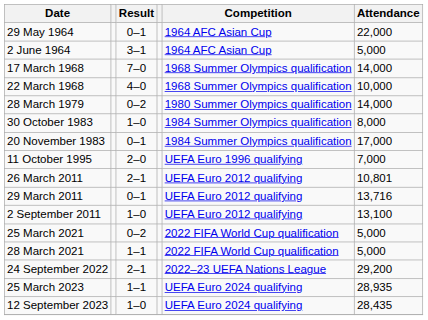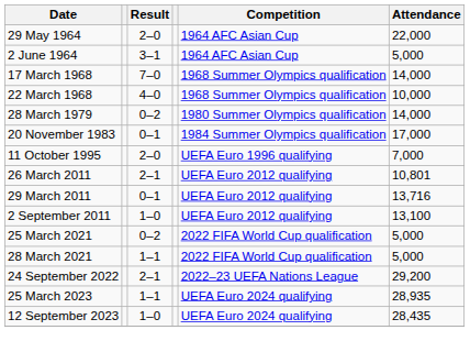29 May 1964 | Result: 0–1 -> 2–0
- row: 30 October 1983 | 1–0 | 1984 Summer Olympics qualification | 8,000
